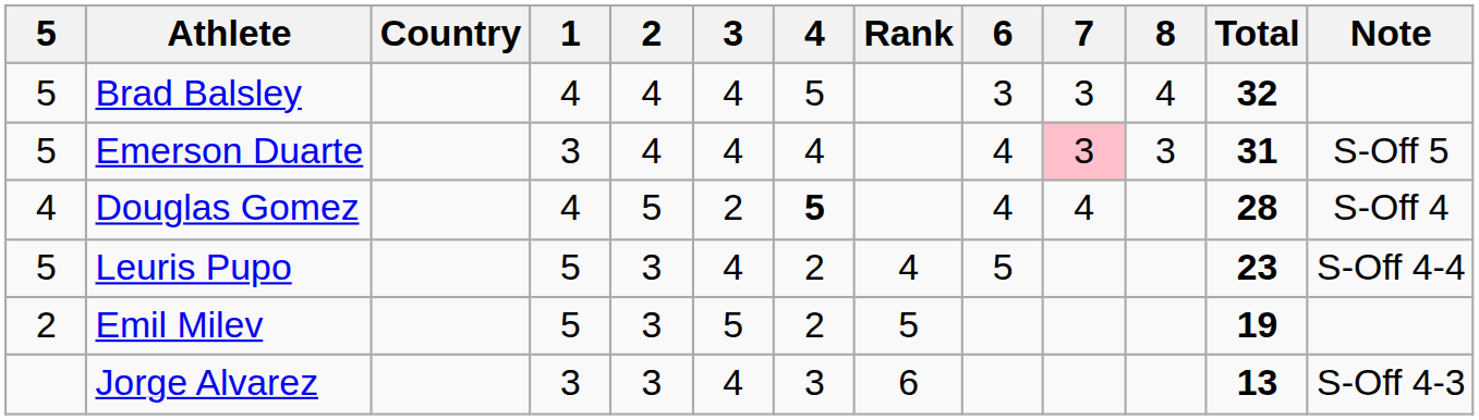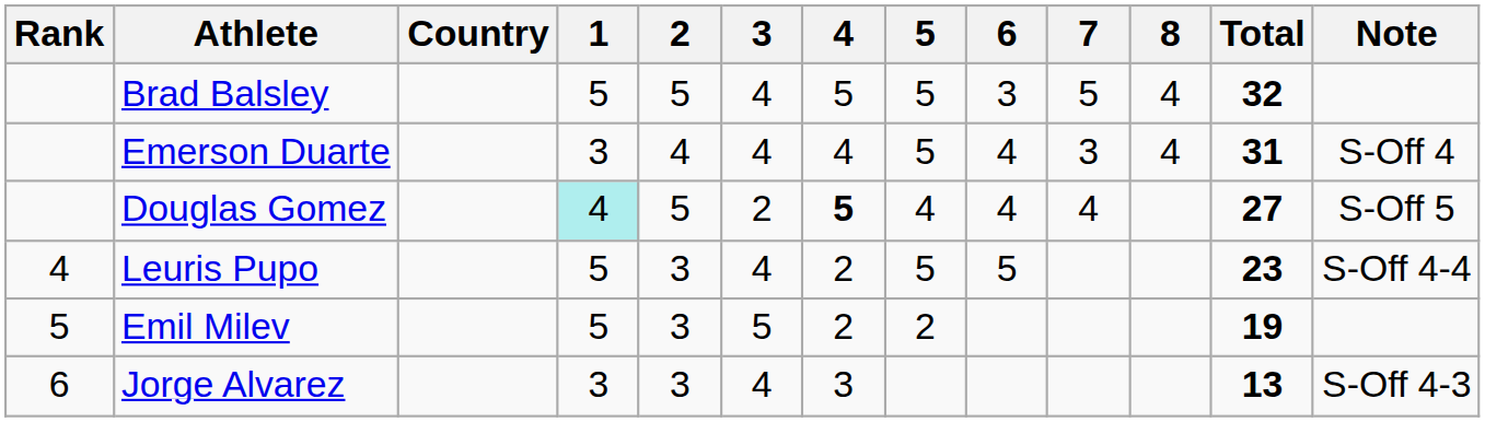columns swapped: Rank <-> 5
Brad Balsley | 1: 4 -> 5
Brad Balsley | 2: 4 -> 5
Brad Balsley | 7: 3 -> 5
Emerson Duarte | 7: pink background -> no background
Emerson Duarte | 8: 3 -> 4
Emerson Duarte | Note: S-Off 5 -> S-Off 4
Douglas Gomez | 1: no background -> paleturquoise background
Douglas Gomez | Total: 28 -> 27
Douglas Gomez | Note: S-Off 4 -> S-Off 5
